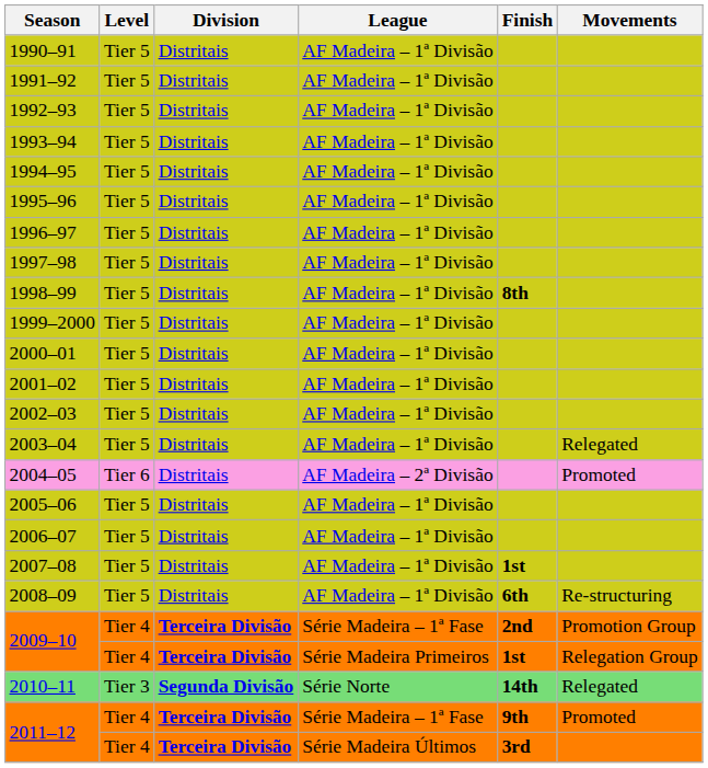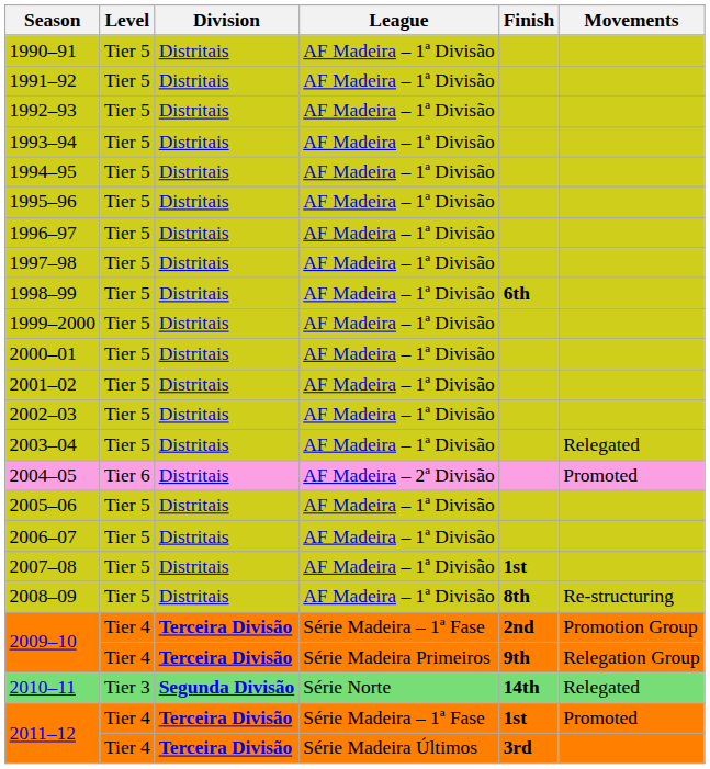1998–99 | Finish: 8th -> 6th
2008–09 | Finish: 6th -> 8th
2009–10 / Série Madeira Primeiros | Finish: 1st -> 9th
2011–12 / Série Madeira – 1ª Fase | Finish: 9th -> 1st
